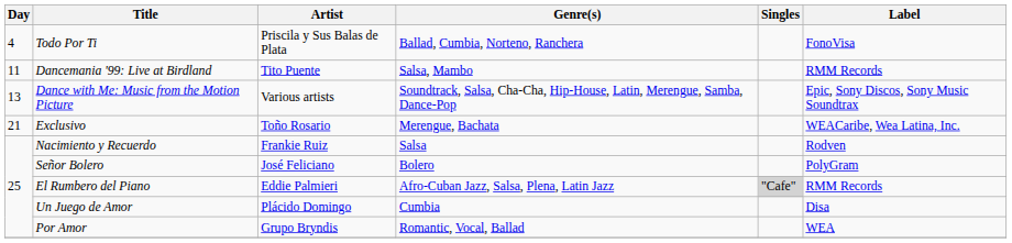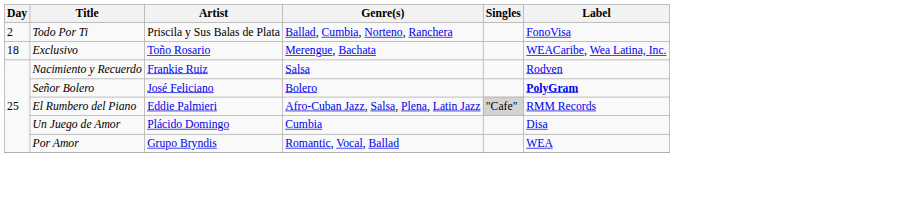Todo Por Ti | Day: 4 -> 2
- row: 11 | Dancemania '99: Live at Birdland | Tito Puente | Salsa, Mambo | RMM Records
- row: 13 | Dance with Me: Music from the Motion Picture | Various artists | Soundtrack, Salsa, Cha-Cha, Hip-House, Latin, Merengue, Samba, Dance-Pop | Epic, Sony Discos, Sony Music Soundtrax
Exclusivo | Day: 21 -> 18
Señor Bolero | Label: normal -> bold
